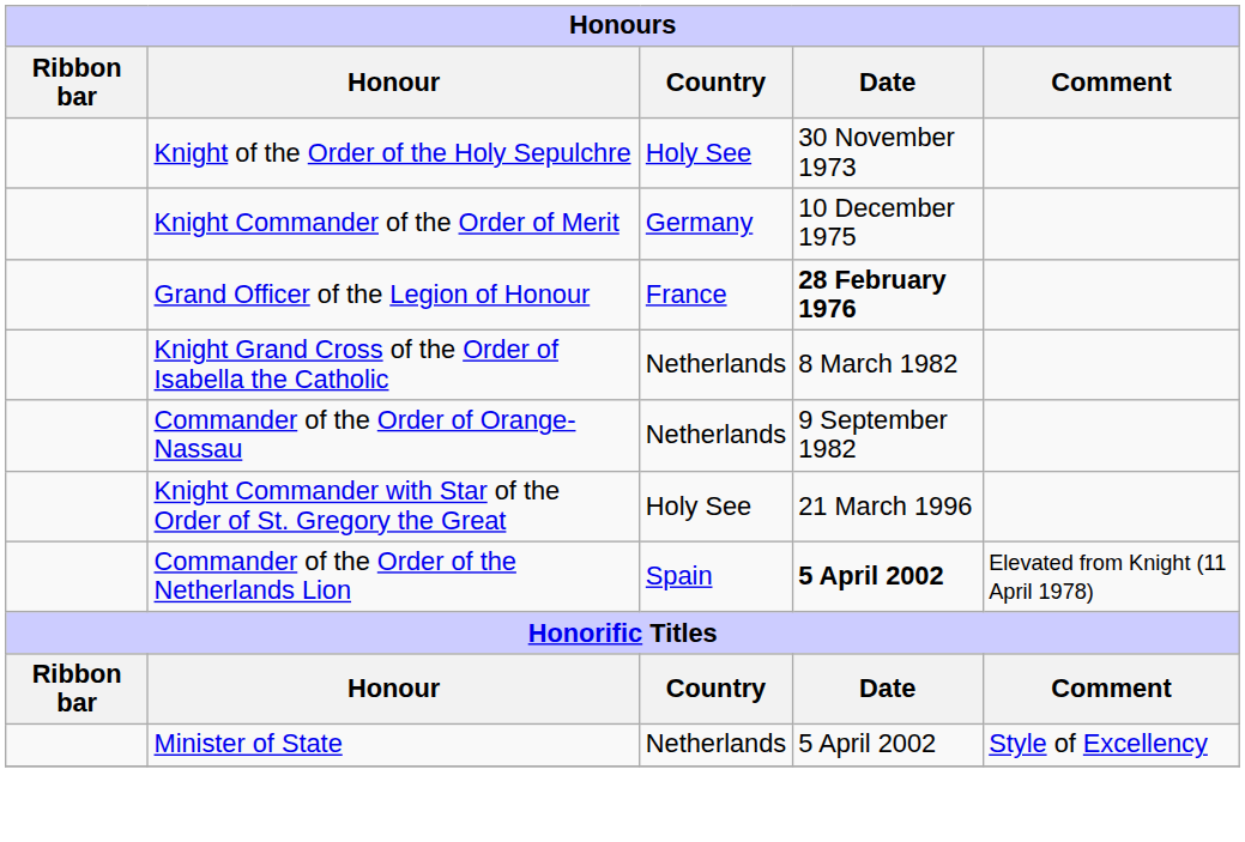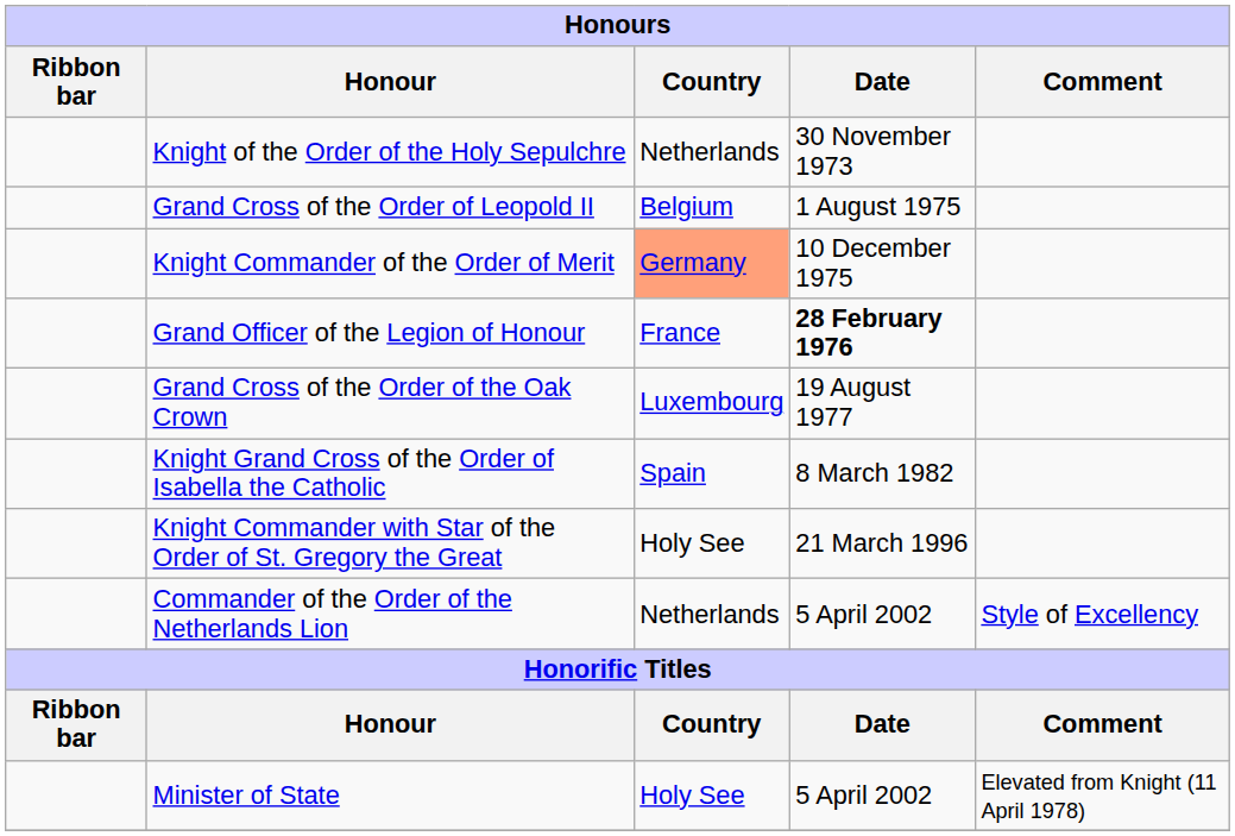Knight of the Order of the Holy Sepulchre | Country: Holy See -> Netherlands
+ row: Grand Cross of the Order of Leopold II | Belgium | 1 August 1975
Knight Commander of the Order of Merit | Country: no background -> lightsalmon background
+ row: Grand Cross of the Order of the Oak Crown | Luxembourg | 19 August 1977
Knight Grand Cross of the Order of Isabella the Catholic | Country: Netherlands -> Spain
- row: Commander of the Order of Orange-Nassau | Netherlands | 9 September 1982
Commander of the Order of the Netherlands Lion | Country: Spain -> Netherlands
Commander of the Order of the Netherlands Lion | Date: bold -> normal
Commander of the Order of the Netherlands Lion | Comment: Elevated from Knight (11 April 1978) -> Style of Excellency
Minister of State | Country: Netherlands -> Holy See
Minister of State | Comment: Style of Excellency -> Elevated from Knight (11 April 1978)
